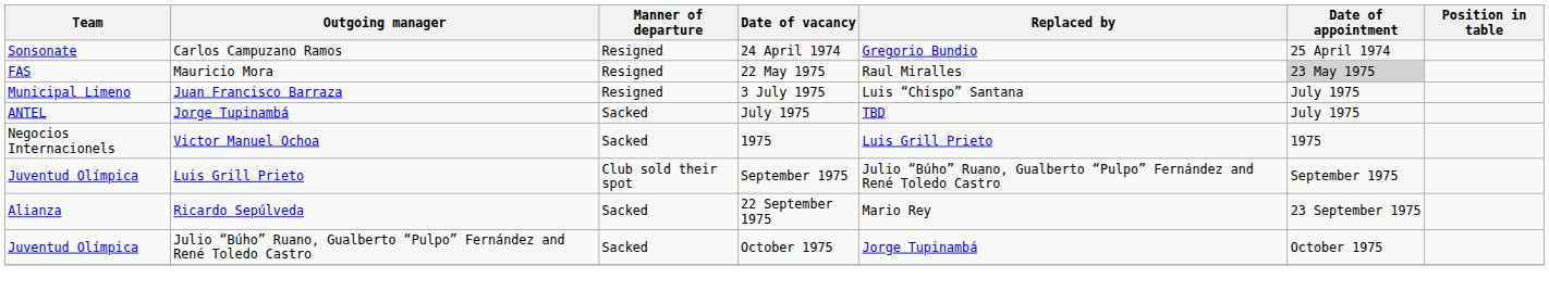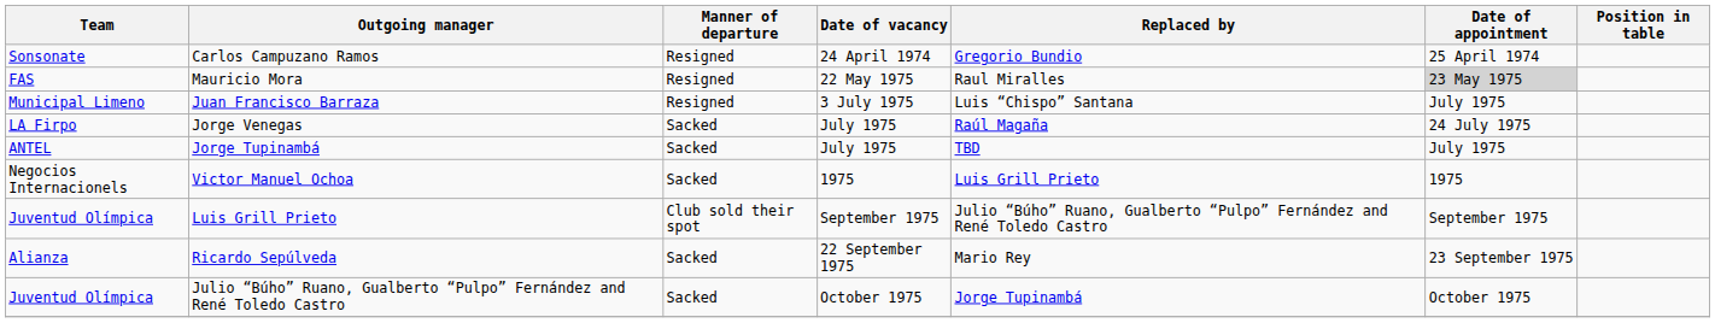+ row: LA Firpo | Jorge Venegas | Sacked | July 1975 | Raúl Magaña | 24 July 1975
